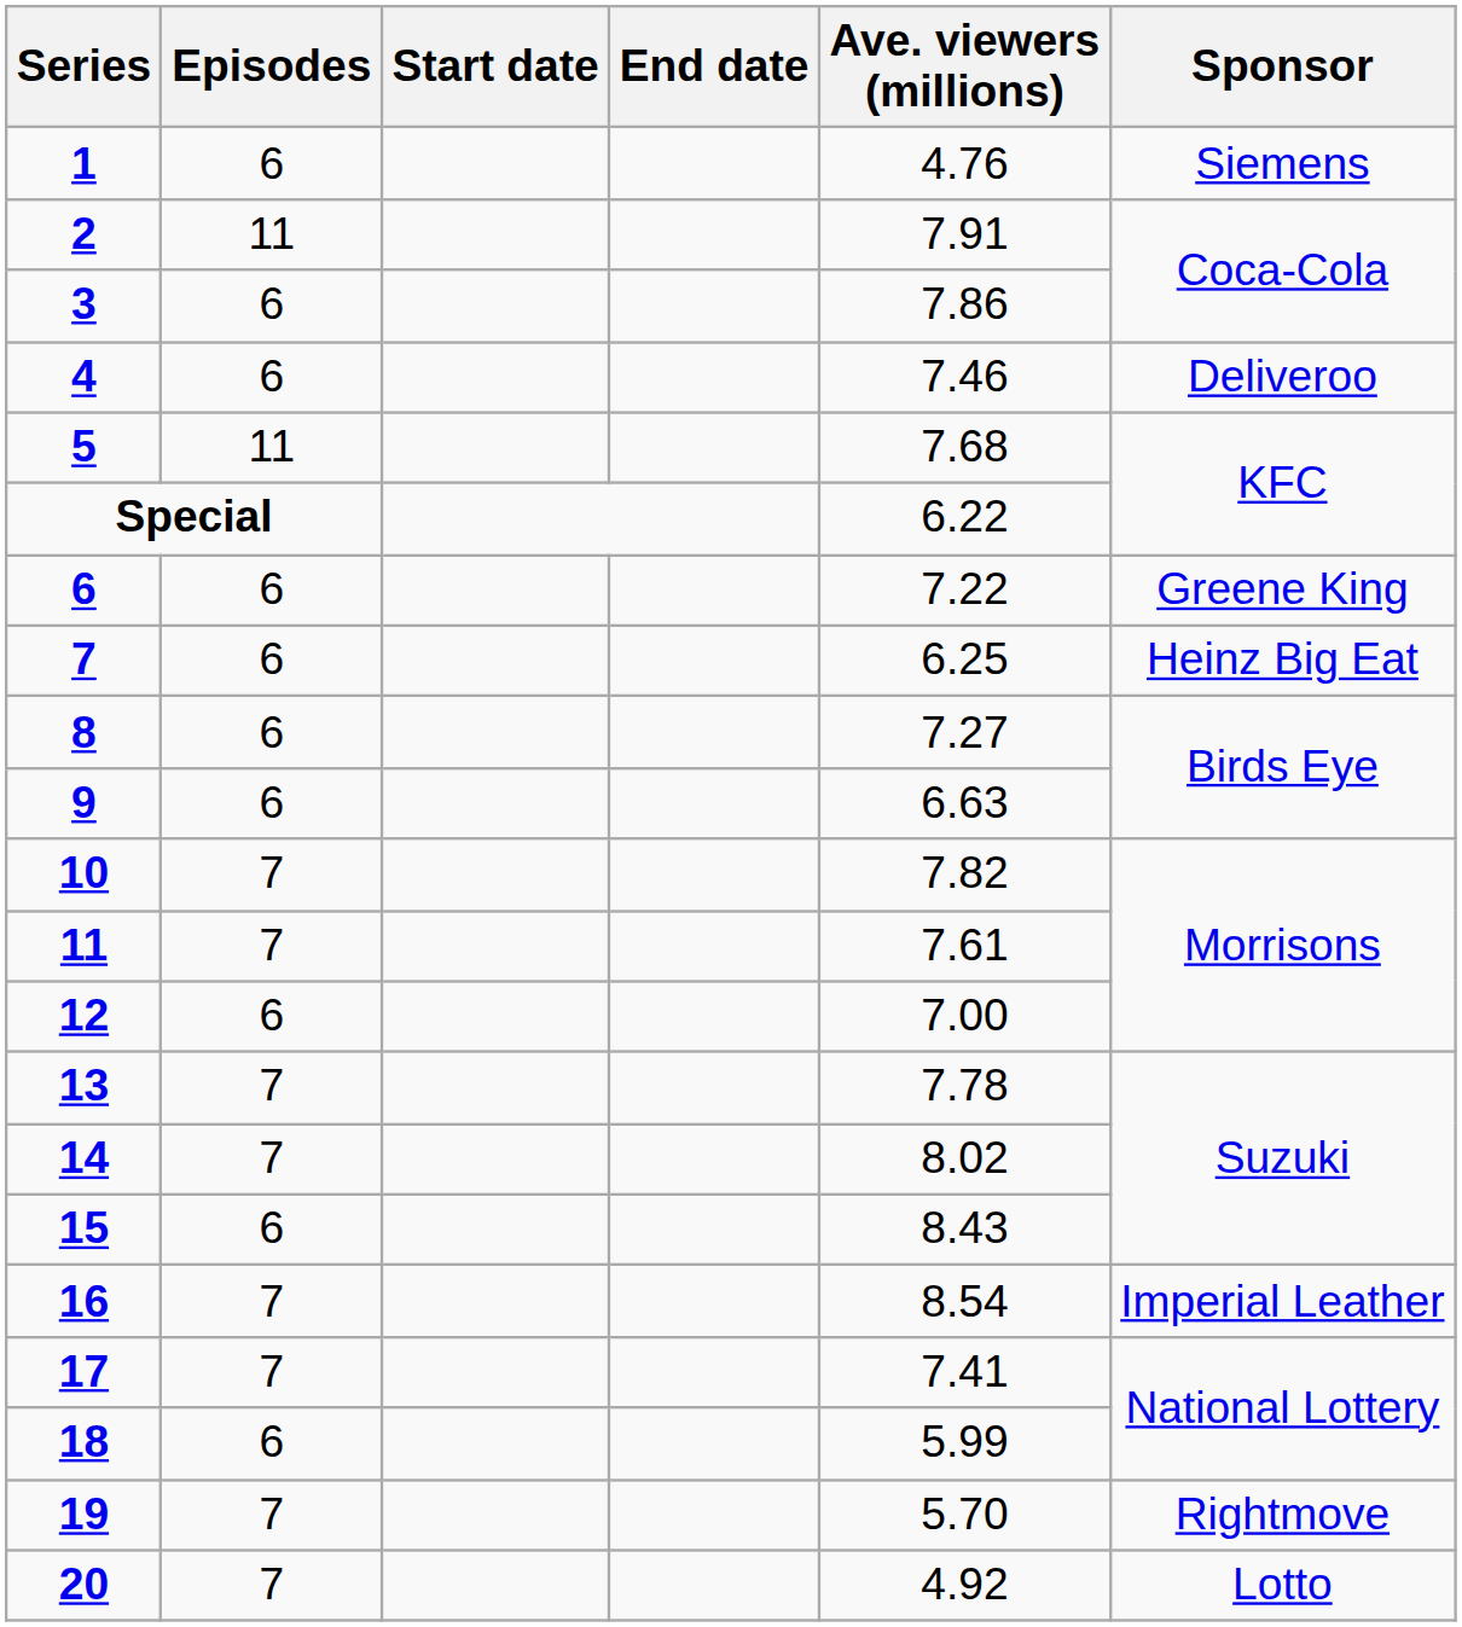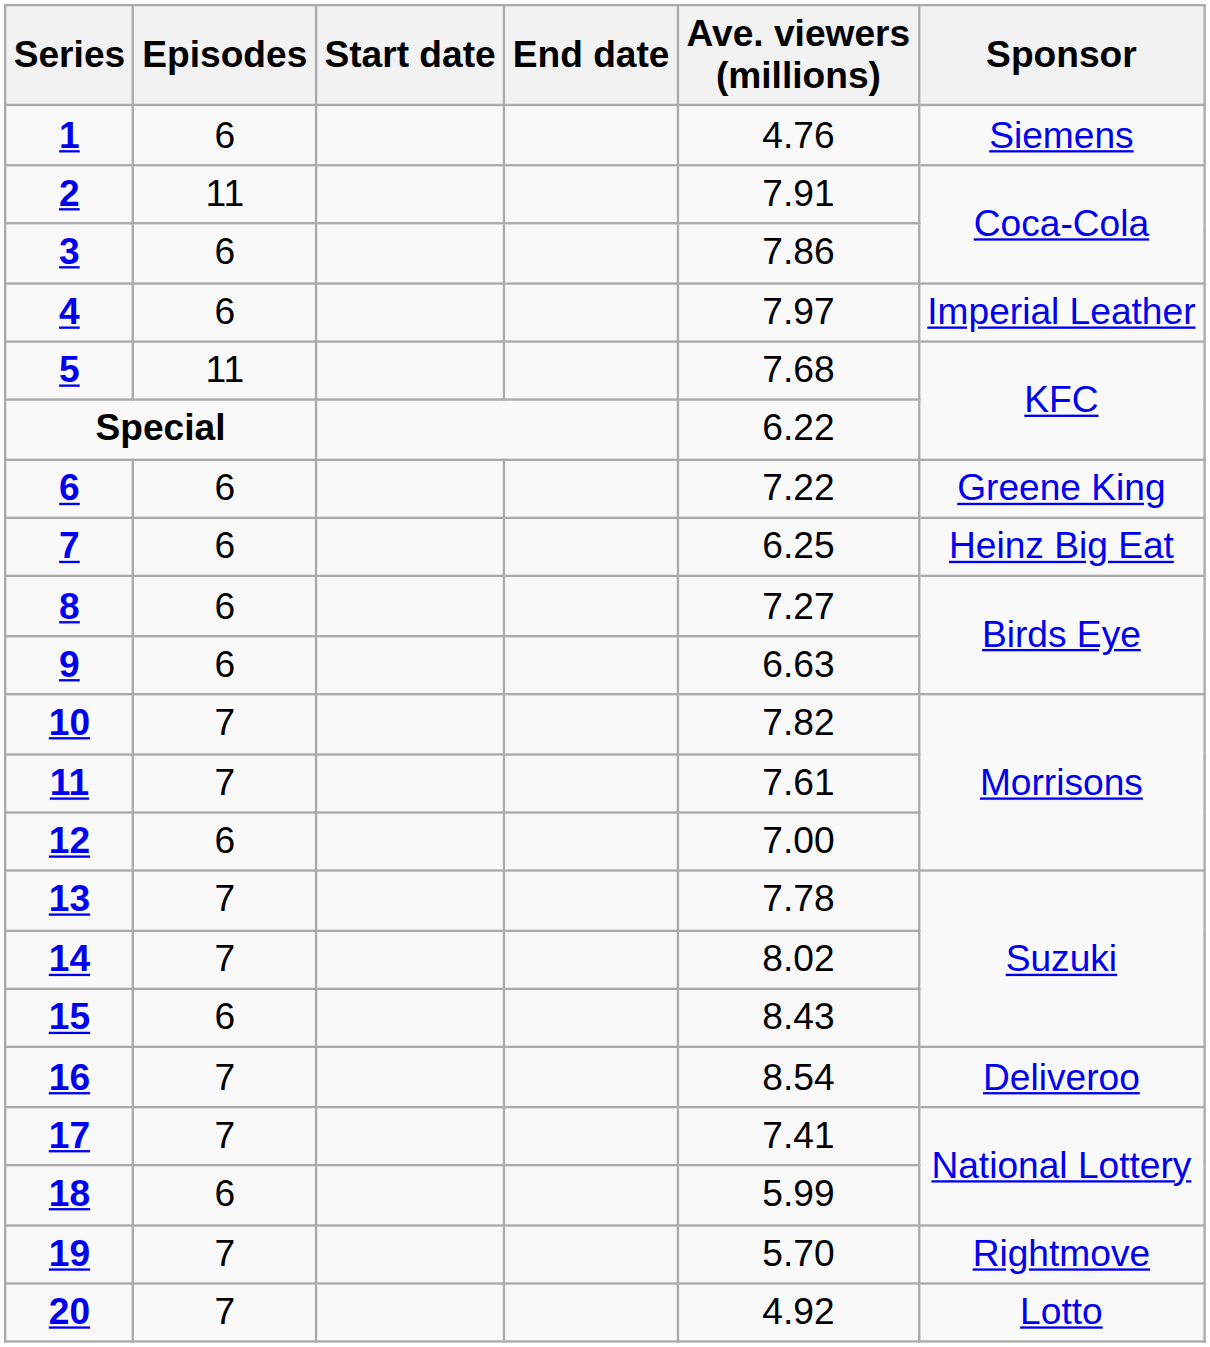4 | Ave. viewers (millions): 7.46 -> 7.97
4 | Sponsor: Deliveroo -> Imperial Leather
16 | Sponsor: Imperial Leather -> Deliveroo
